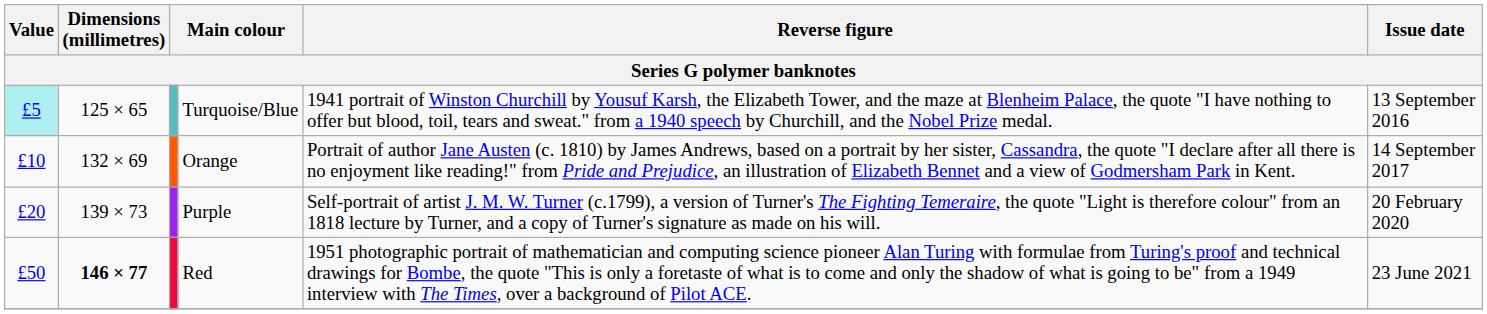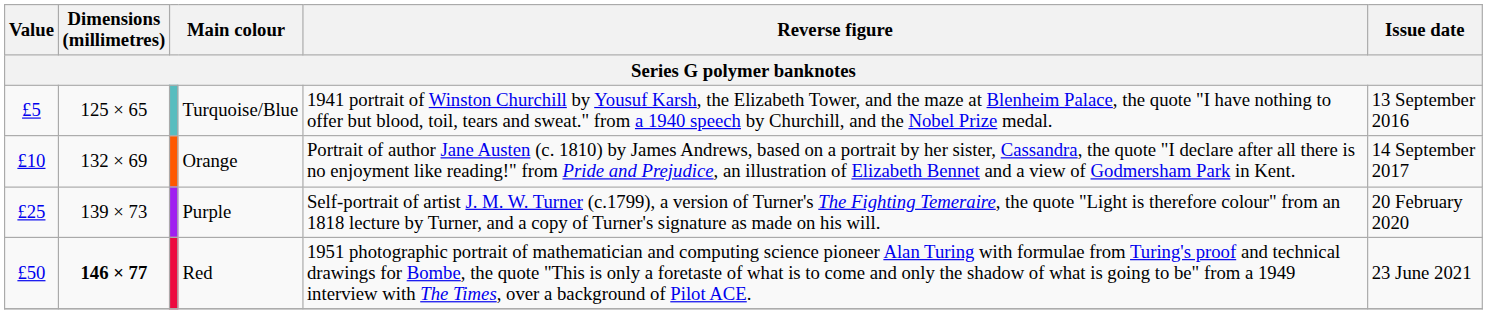Turquoise/Blue | Value: paleturquoise background -> no background
Purple | Value: £20 -> £25
